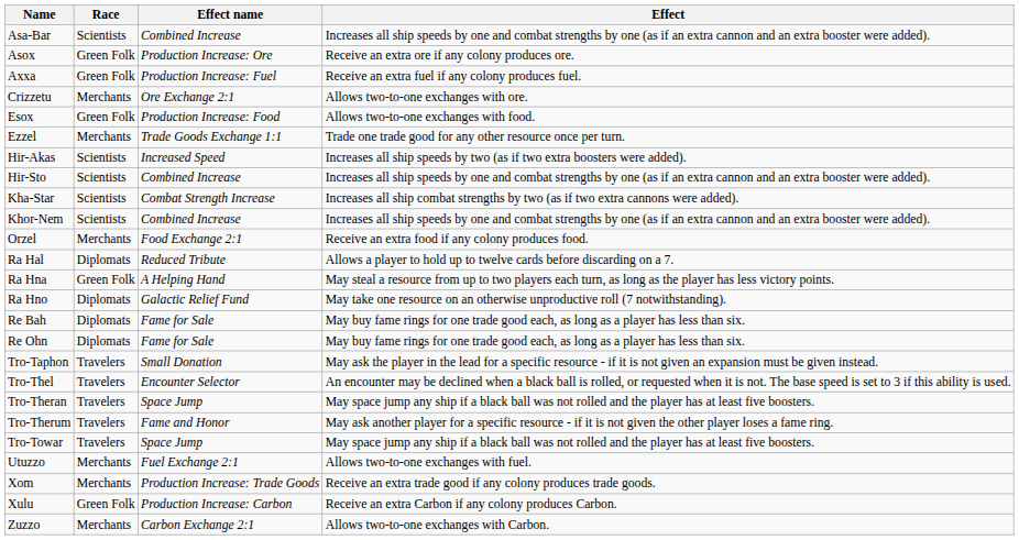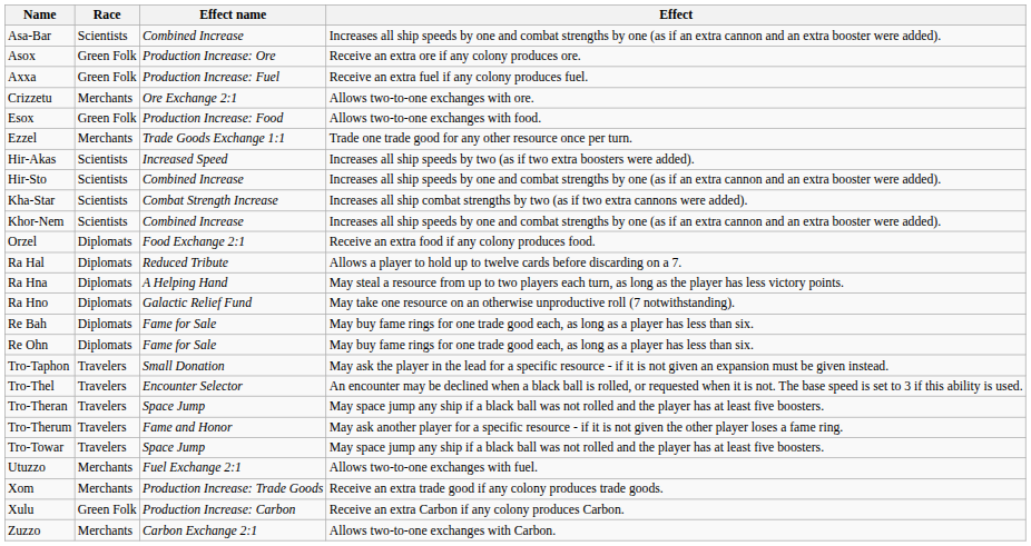Orzel | Race: Merchants -> Diplomats
Ra Hna | Race: Green Folk -> Diplomats
